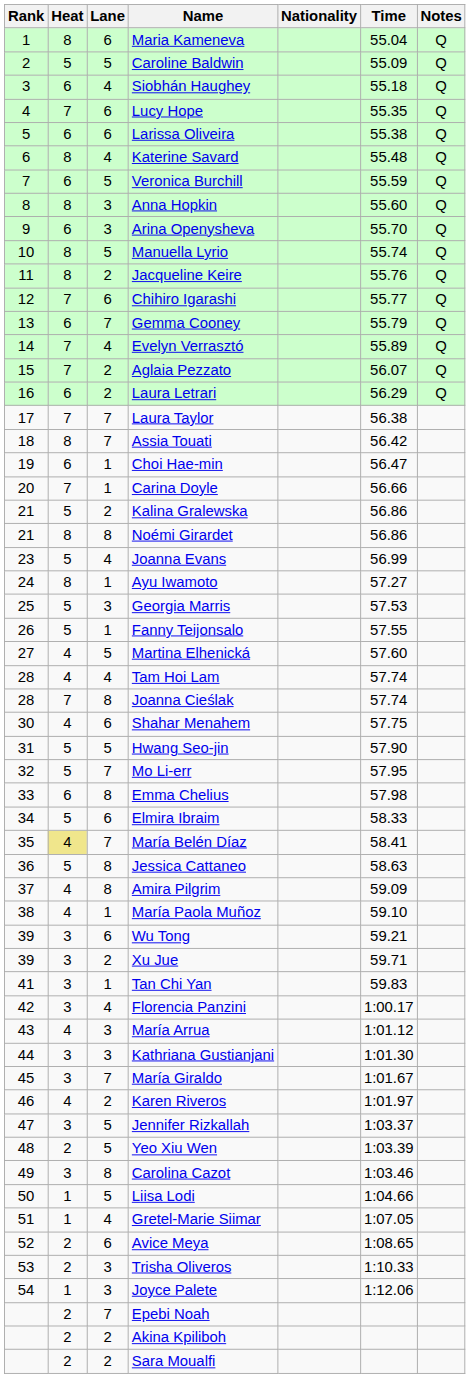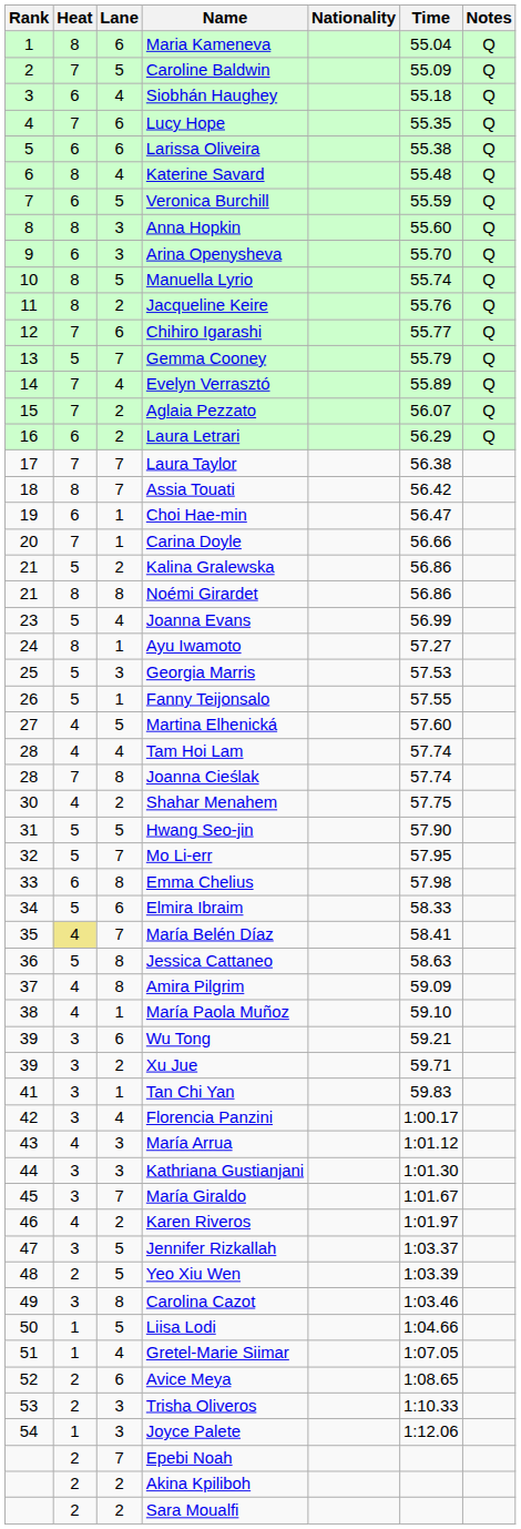Caroline Baldwin | Heat: 5 -> 7
Gemma Cooney | Heat: 6 -> 5
Shahar Menahem | Lane: 6 -> 2
